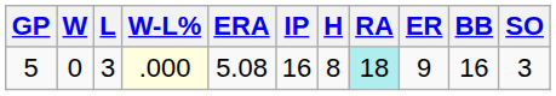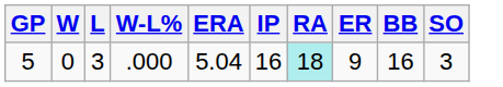- column: H | 8
5 | W-L%: lightyellow background -> no background
5 | ERA: 5.08 -> 5.04
